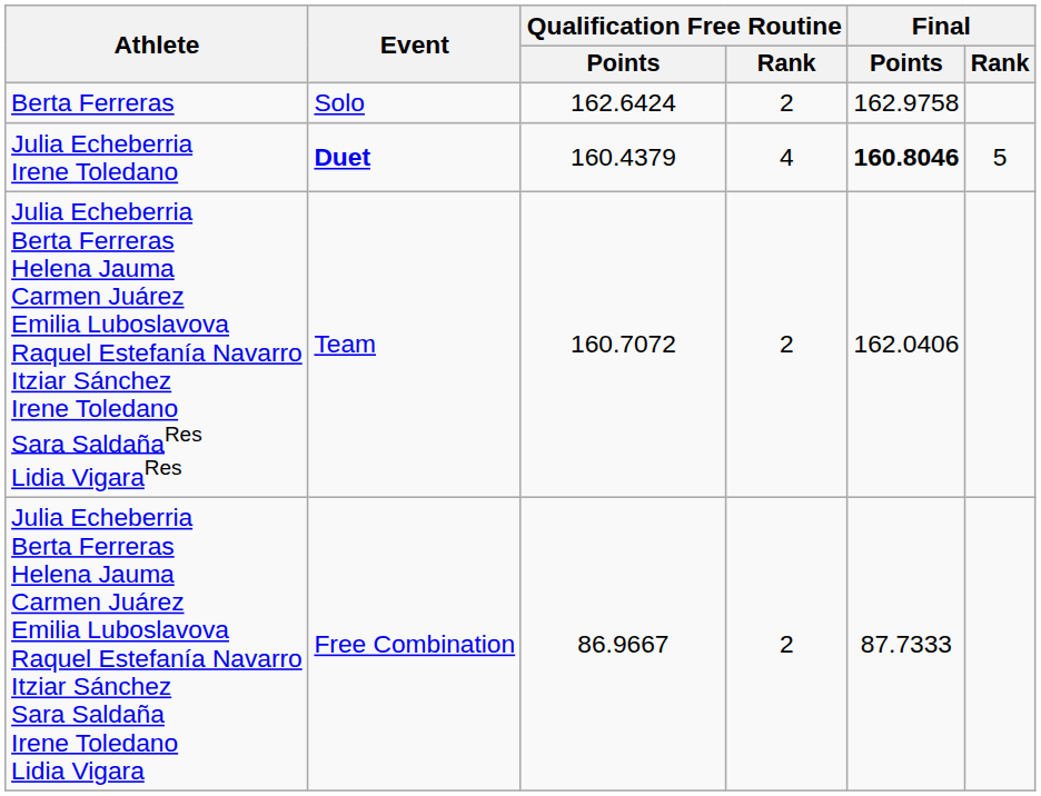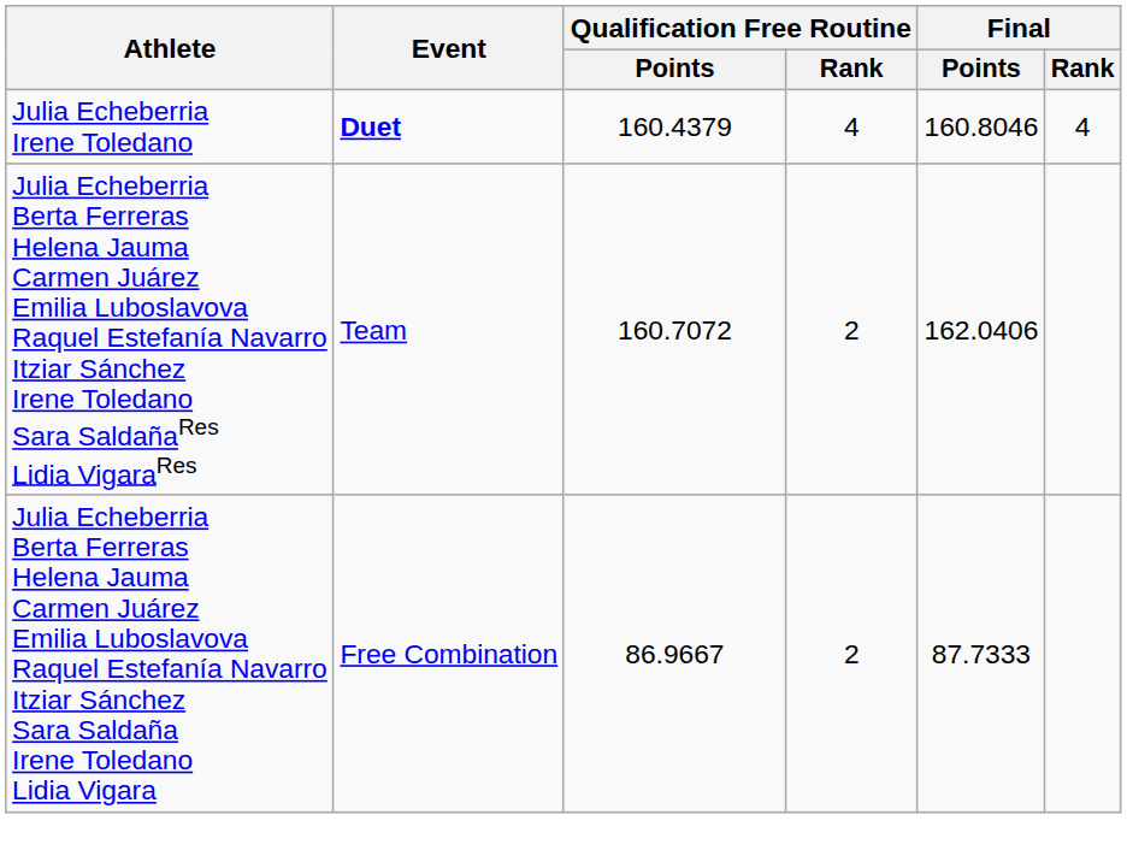- row: Berta Ferreras | Solo | 162.6424 | 2 | 162.9758
Julia Echeberria Irene Toledano | Final / Points: bold -> normal
Julia Echeberria Irene Toledano | Final / Rank: 5 -> 4
